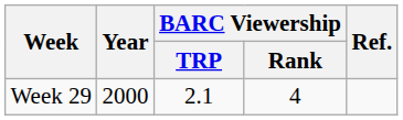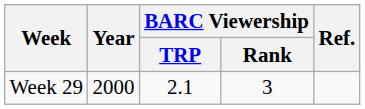Week 29 | BARC Viewership / Rank: 4 -> 3
